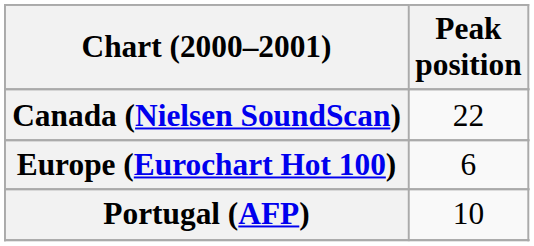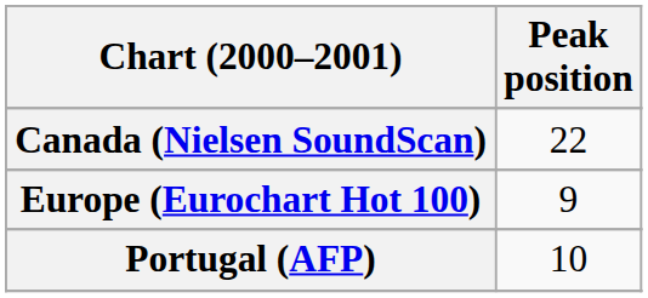Europe (Eurochart Hot 100) | Peak position: 6 -> 9
